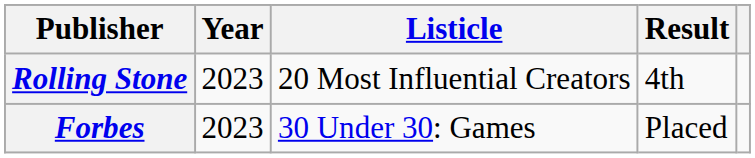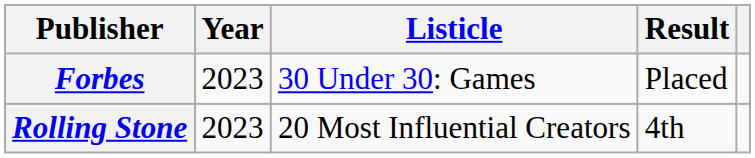rows swapped: Forbes <-> Rolling Stone
